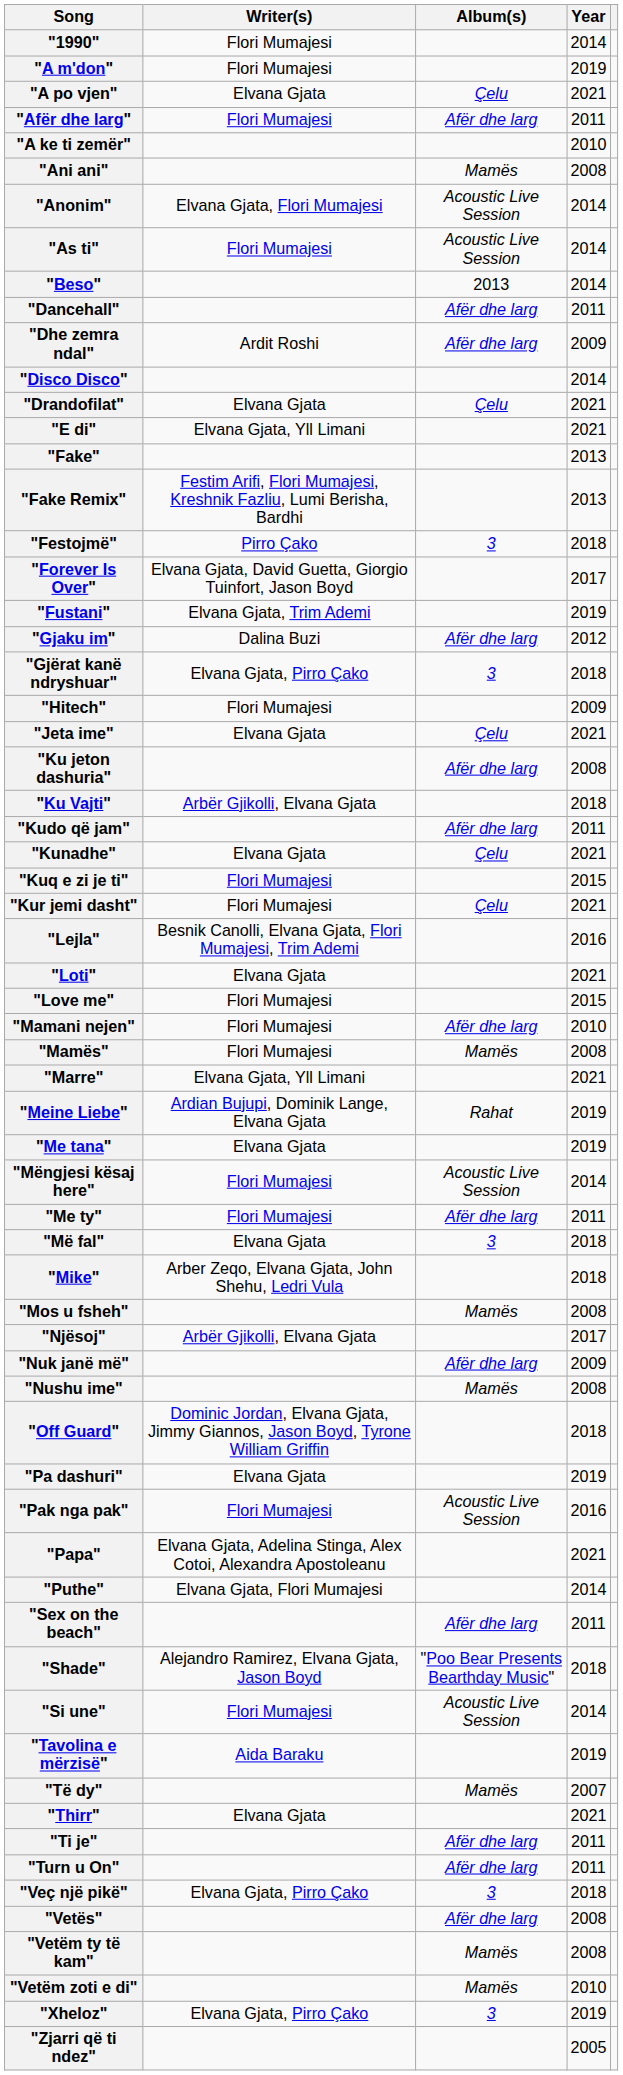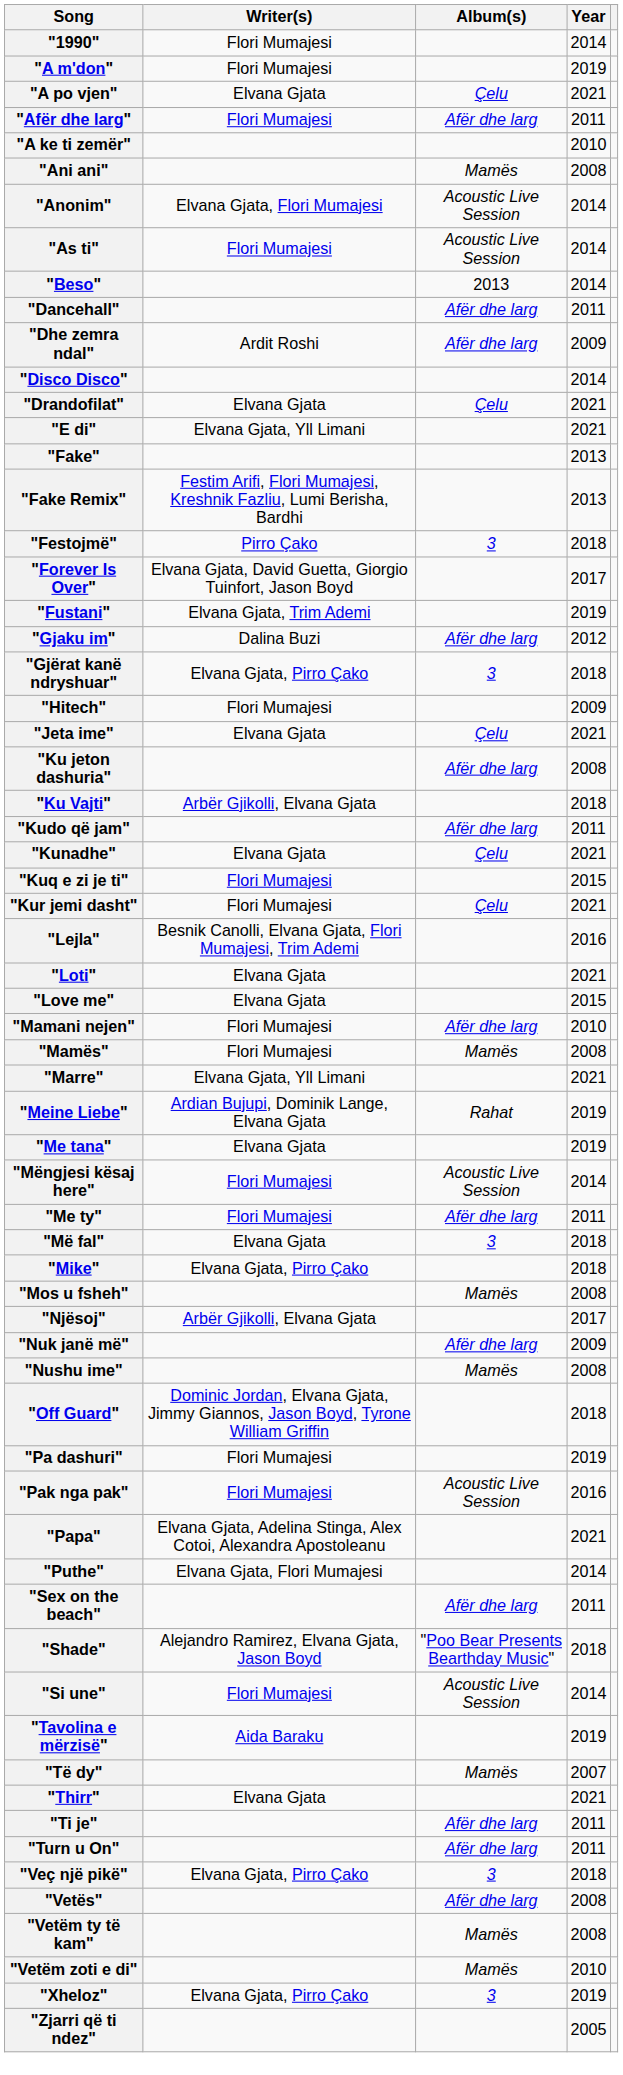"Love me" | Writer(s): Flori Mumajesi -> Elvana Gjata
"Mike" | Writer(s): Arber Zeqo, Elvana Gjata, John Shehu, Ledri Vula -> Elvana Gjata, Pirro Çako
"Pa dashuri" | Writer(s): Elvana Gjata -> Flori Mumajesi
